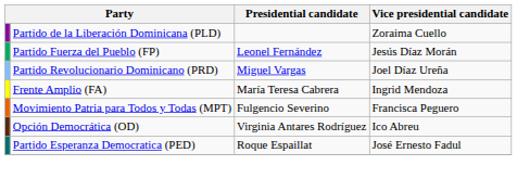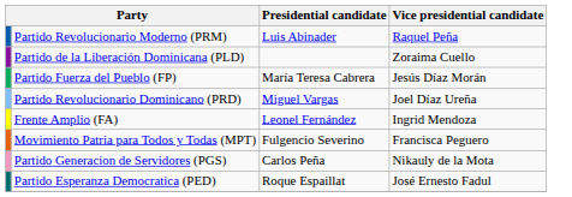+ row: Partido Revolucionario Moderno (PRM) | Luis Abinader | Raquel Peña
Partido Fuerza del Pueblo (FP) | Presidential candidate: Leonel Fernández -> María Teresa Cabrera
Frente Amplio (FA) | Presidential candidate: María Teresa Cabrera -> Leonel Fernández
+ row: Partido Generacion de Servidores (PGS) | Carlos Peña | Nikauly de la Mota
- row: Opción Democrática (OD) | Virginia Antares Rodríguez | Ico Abreu
